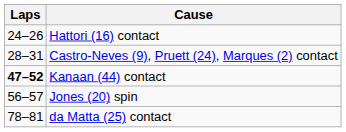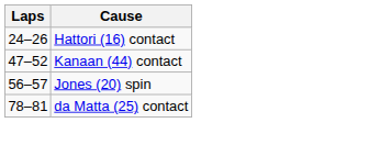- row: 28–31 | Castro-Neves (9), Pruett (24), Marques (2) contact
Kanaan (44) contact | Laps: bold -> normal
